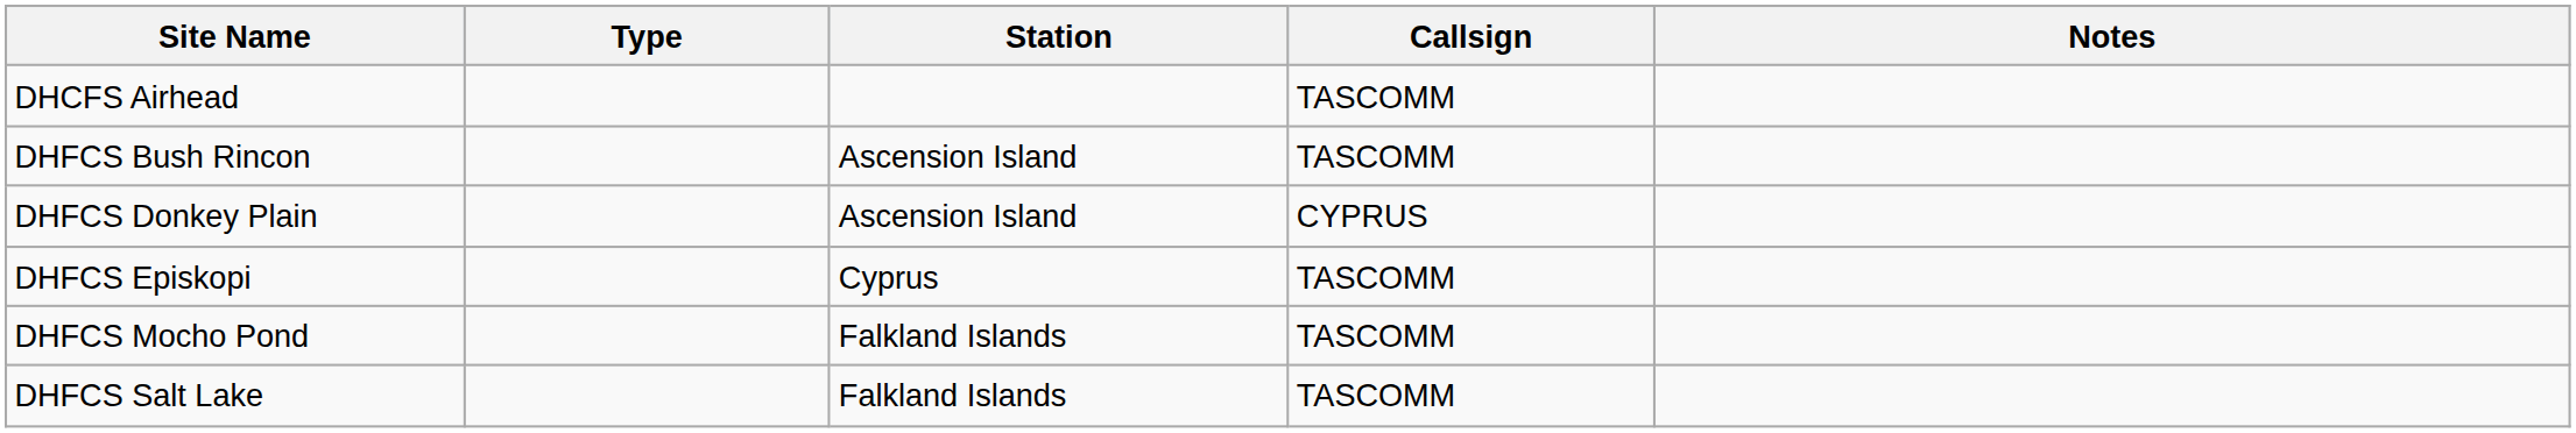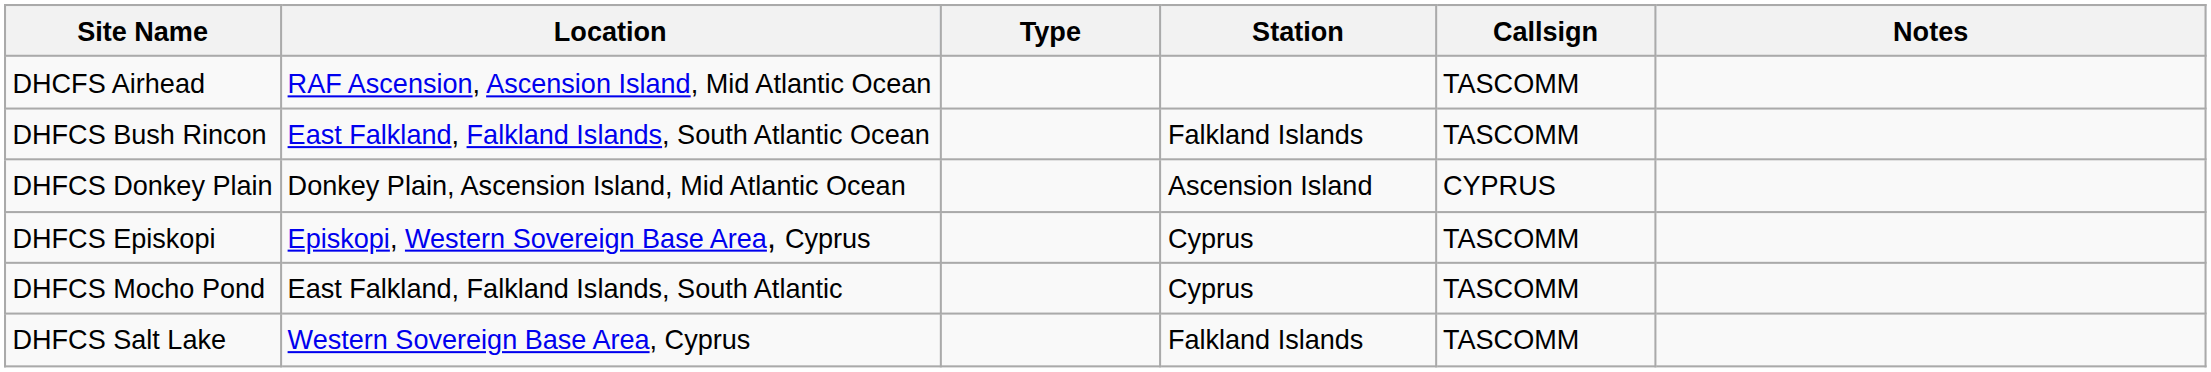+ column: Location | RAF Ascension, Ascension Island, Mid Atlantic Ocean | East Falkland, Falkland Islands, South Atlantic Ocean | Donkey Plain, Ascension Island, Mid Atlantic Ocean | Episkopi, Western Sovereign Base Area, Cyprus | East Falkland, Falkland Islands, South Atlantic | Western Sovereign Base Area, Cyprus
DHFCS Bush Rincon | Station: Ascension Island -> Falkland Islands
DHFCS Mocho Pond | Station: Falkland Islands -> Cyprus
